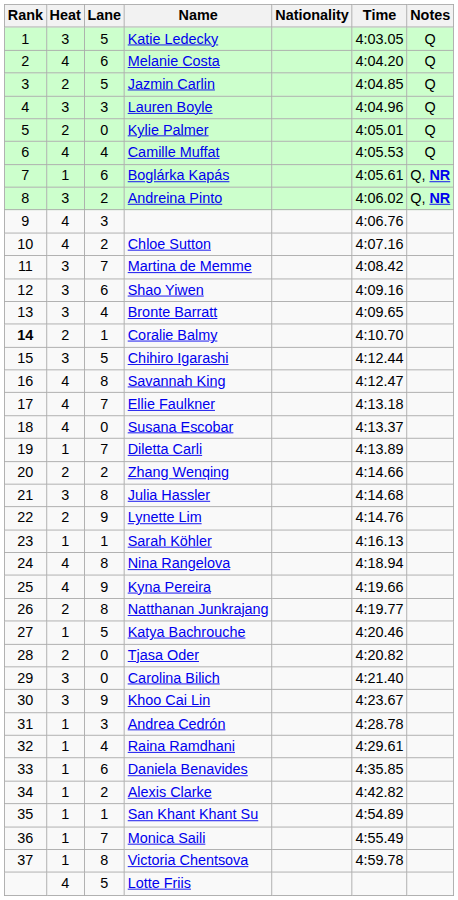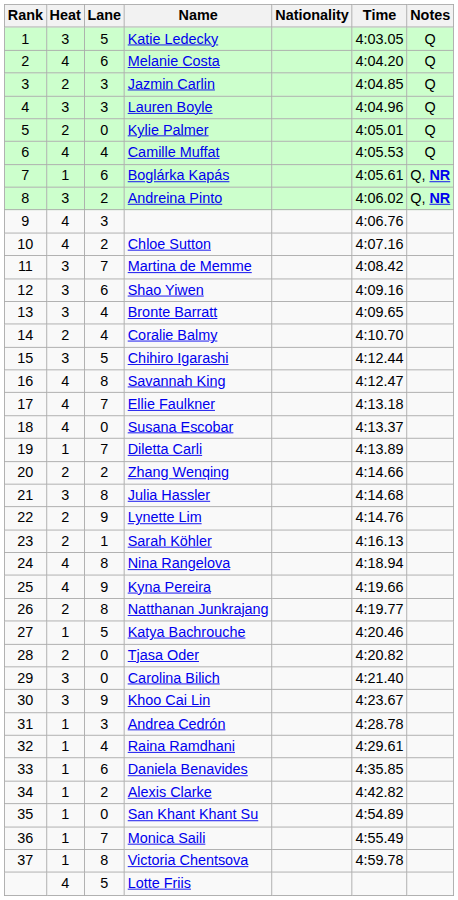Jazmin Carlin | Lane: 5 -> 3
Coralie Balmy | Rank: bold -> normal
Coralie Balmy | Lane: 1 -> 4
Sarah Köhler | Heat: 1 -> 2
San Khant Khant Su | Lane: 1 -> 0
